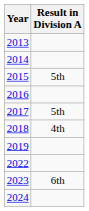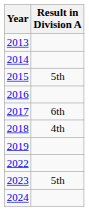2017 | Result in Division A: 5th -> 6th
2023 | Result in Division A: 6th -> 5th
